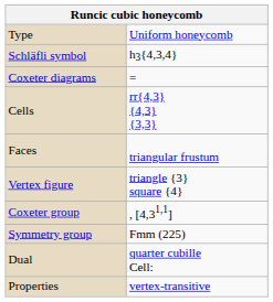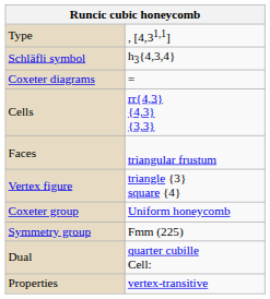Type | column 2: Uniform honeycomb -> , [4,31,1]
Coxeter group | column 2: , [4,31,1] -> Uniform honeycomb
